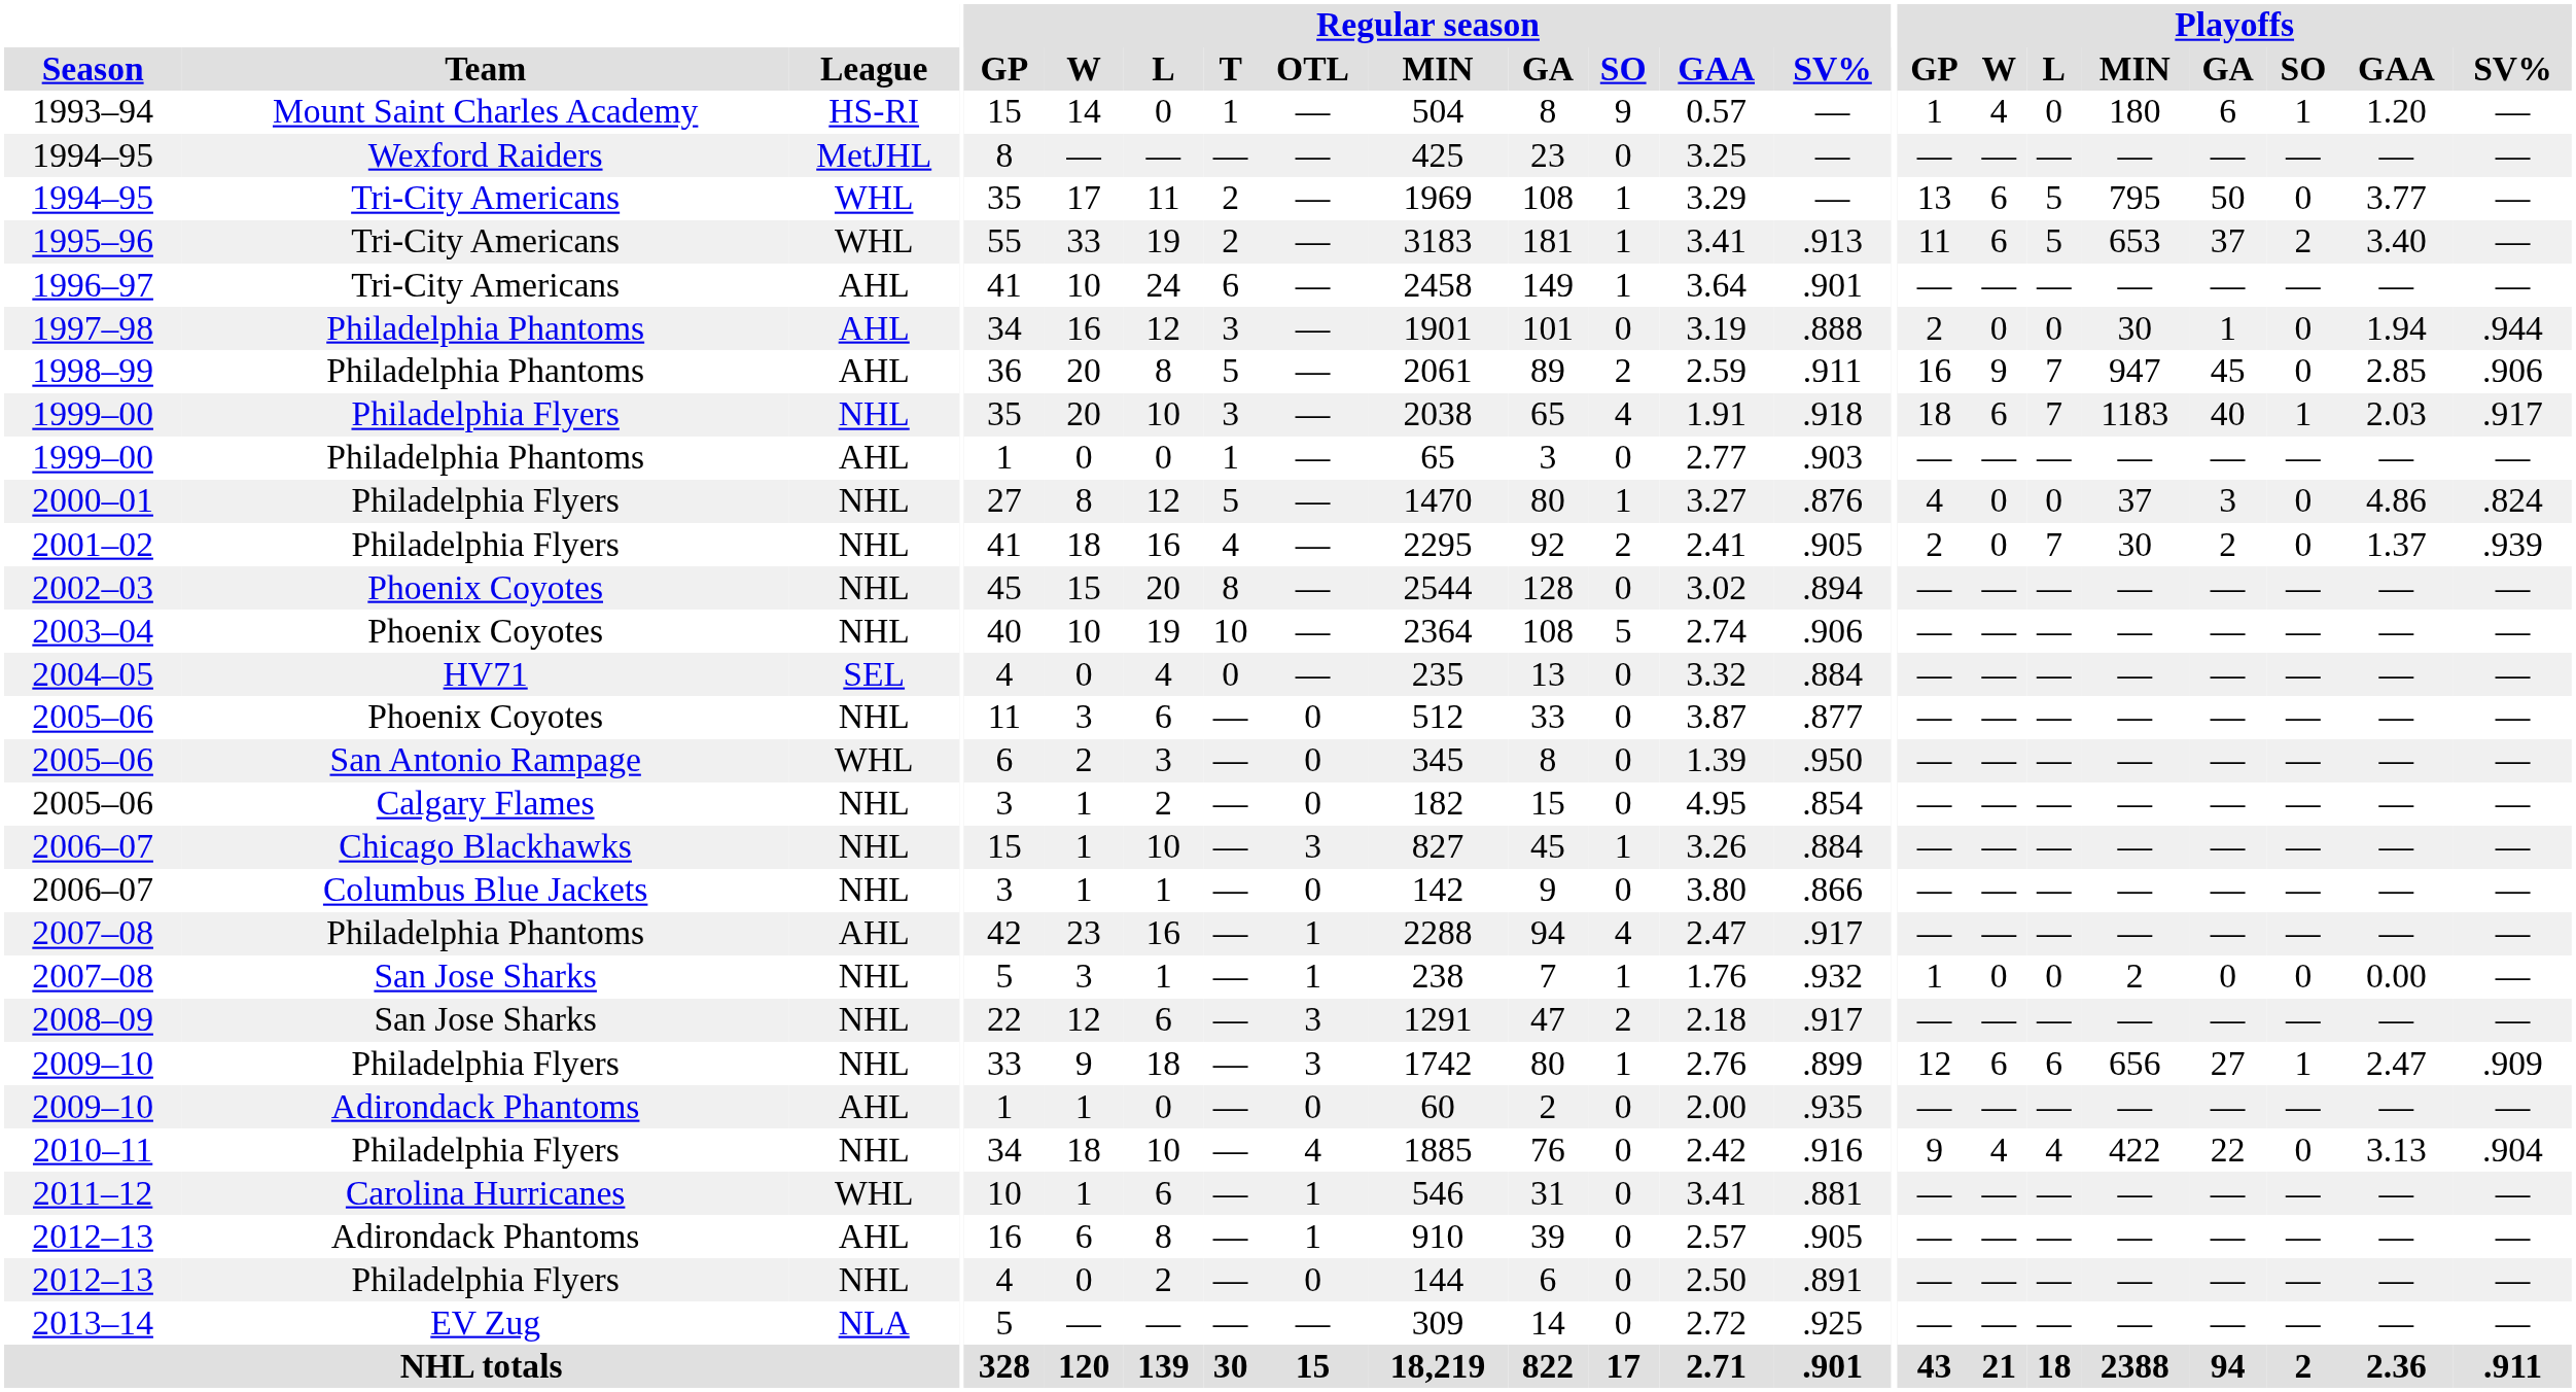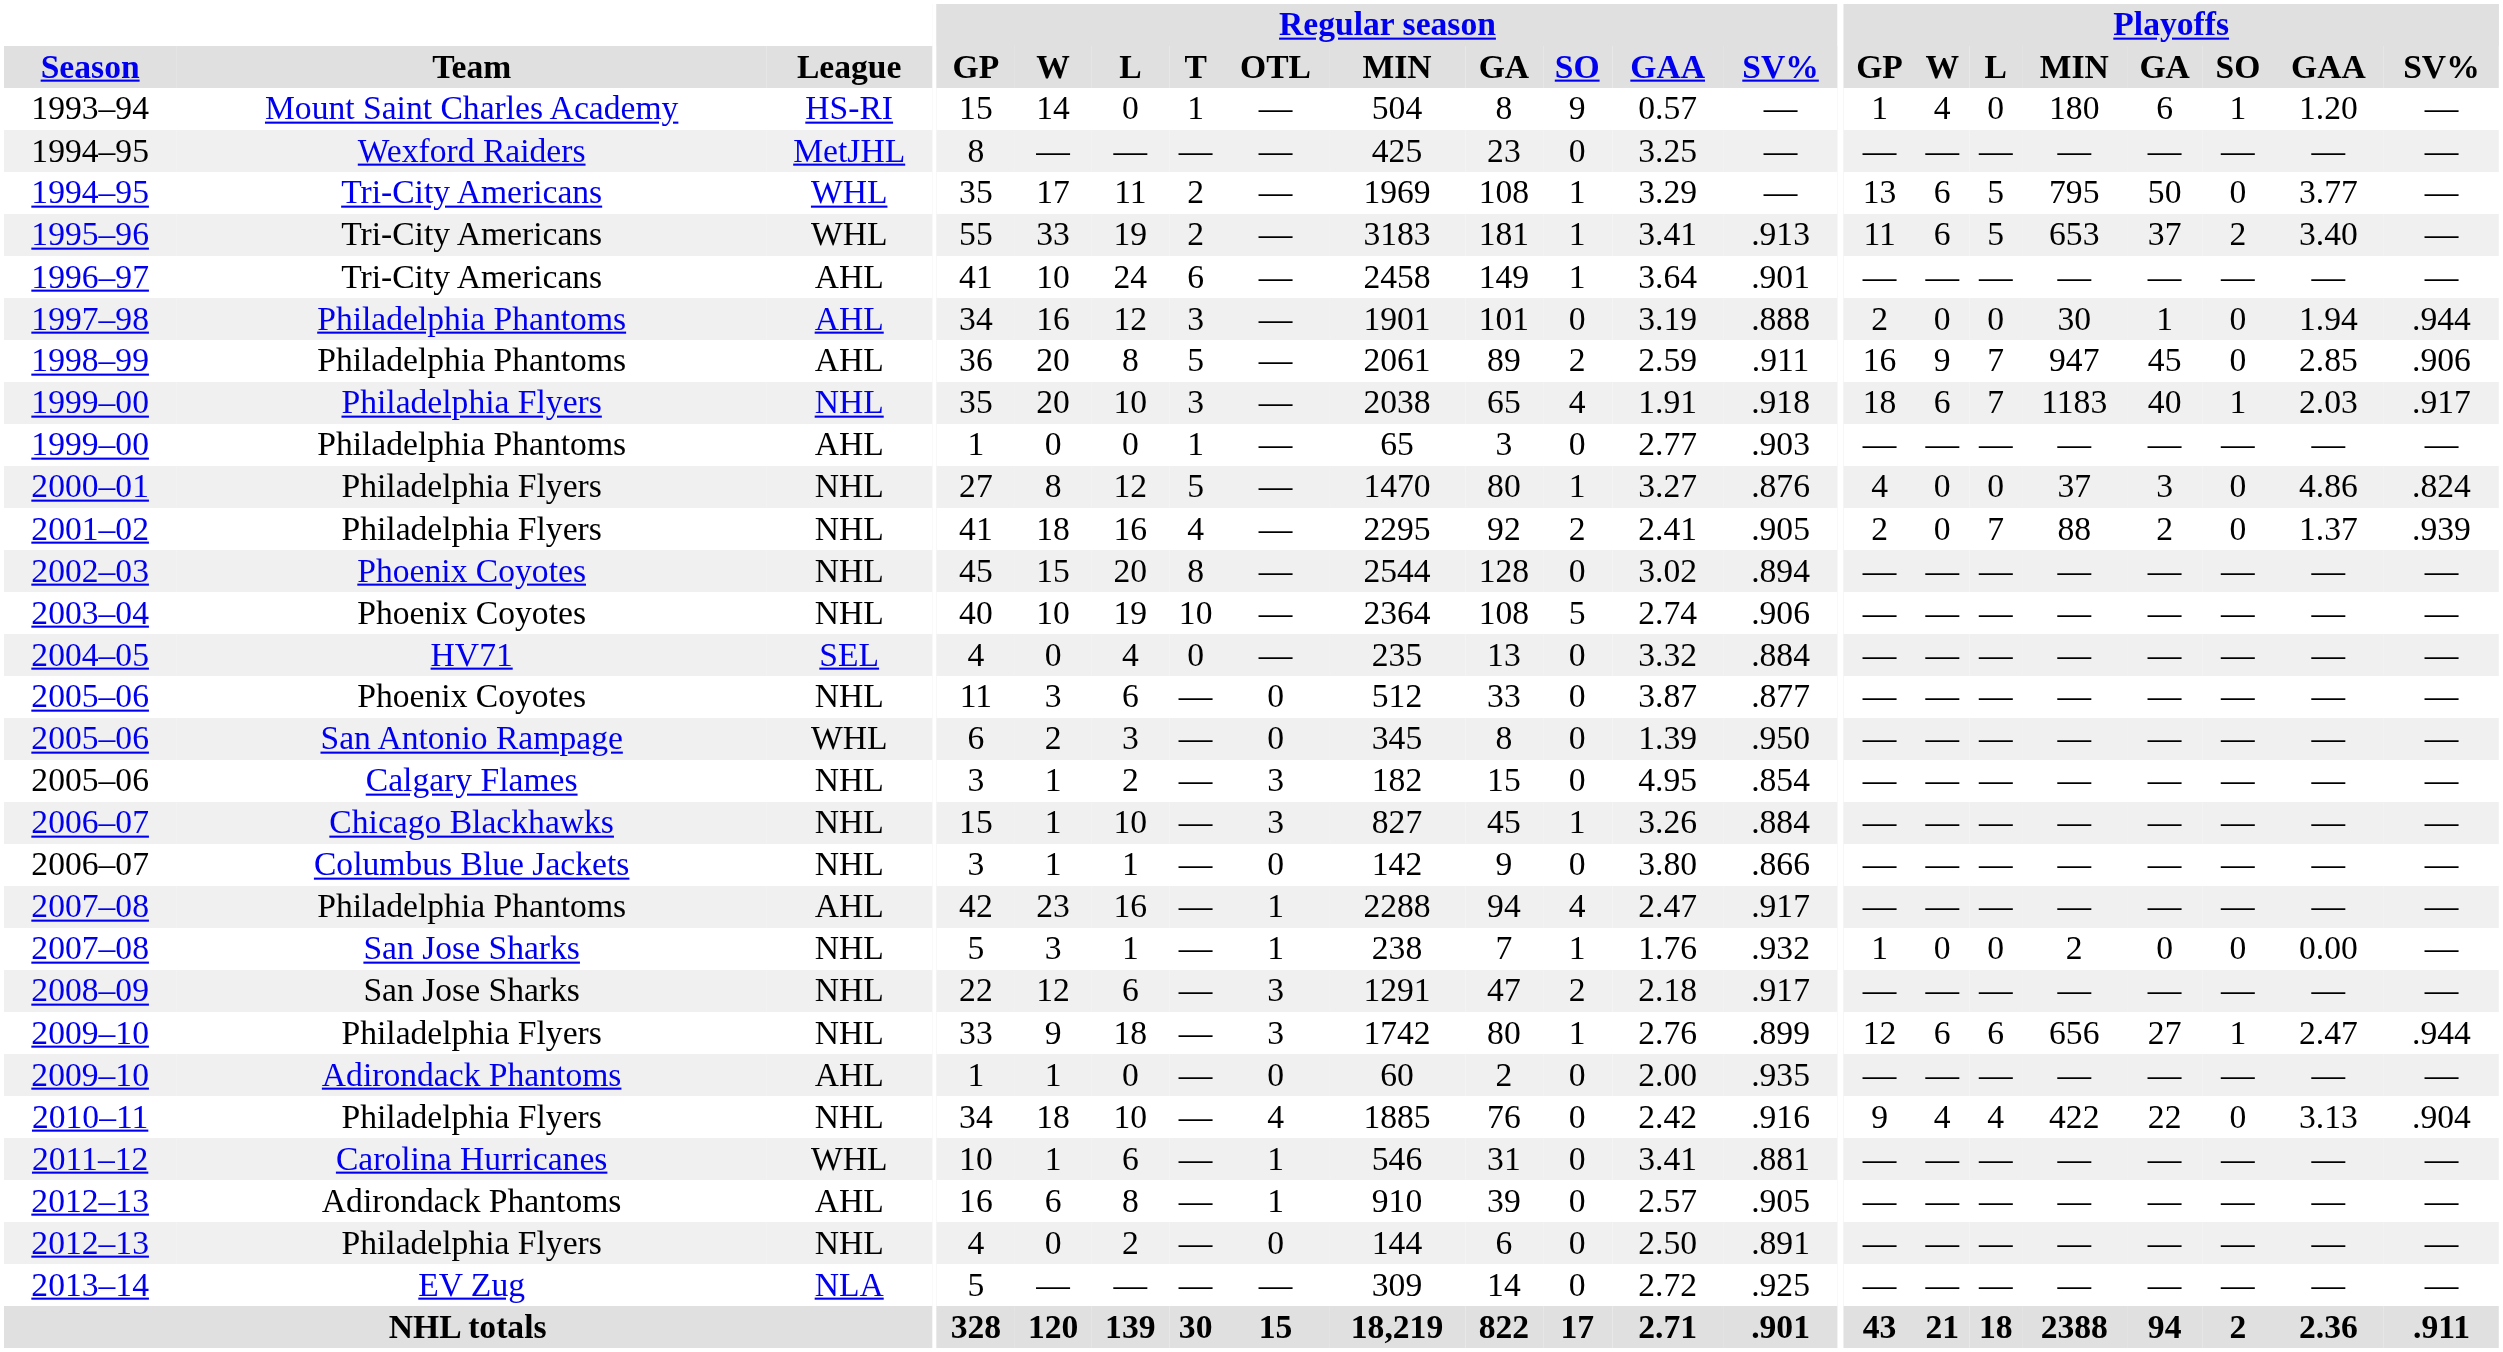2001–02 | Playoffs / MIN: 30 -> 88
2005–06 / Calgary Flames | Regular season / OTL: 0 -> 3
2009–10 / Philadelphia Flyers | Playoffs / SV%: .909 -> .944
